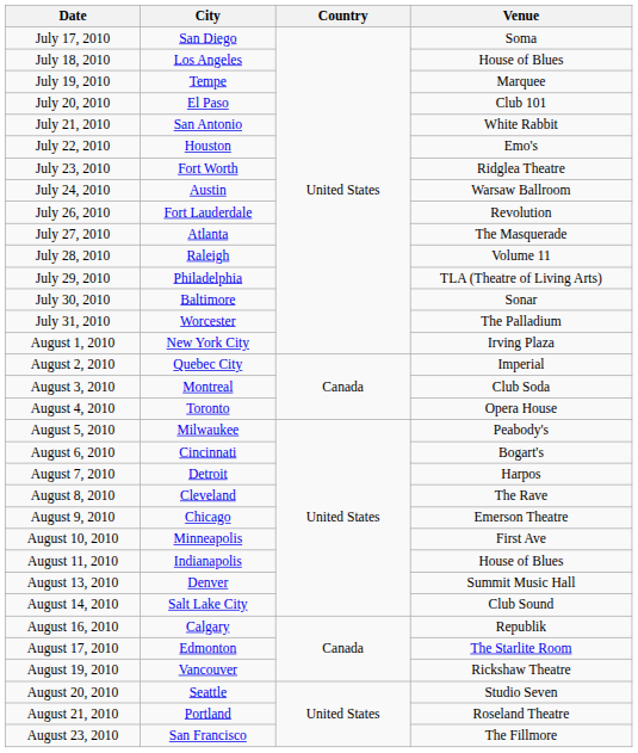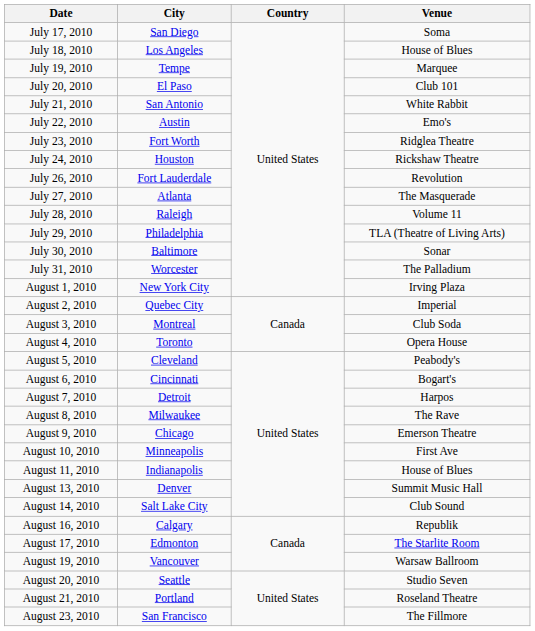July 22, 2010 | City: Houston -> Austin
July 24, 2010 | City: Austin -> Houston
July 24, 2010 | Venue: Warsaw Ballroom -> Rickshaw Theatre
August 5, 2010 | City: Milwaukee -> Cleveland
August 8, 2010 | City: Cleveland -> Milwaukee
August 19, 2010 | Venue: Rickshaw Theatre -> Warsaw Ballroom
